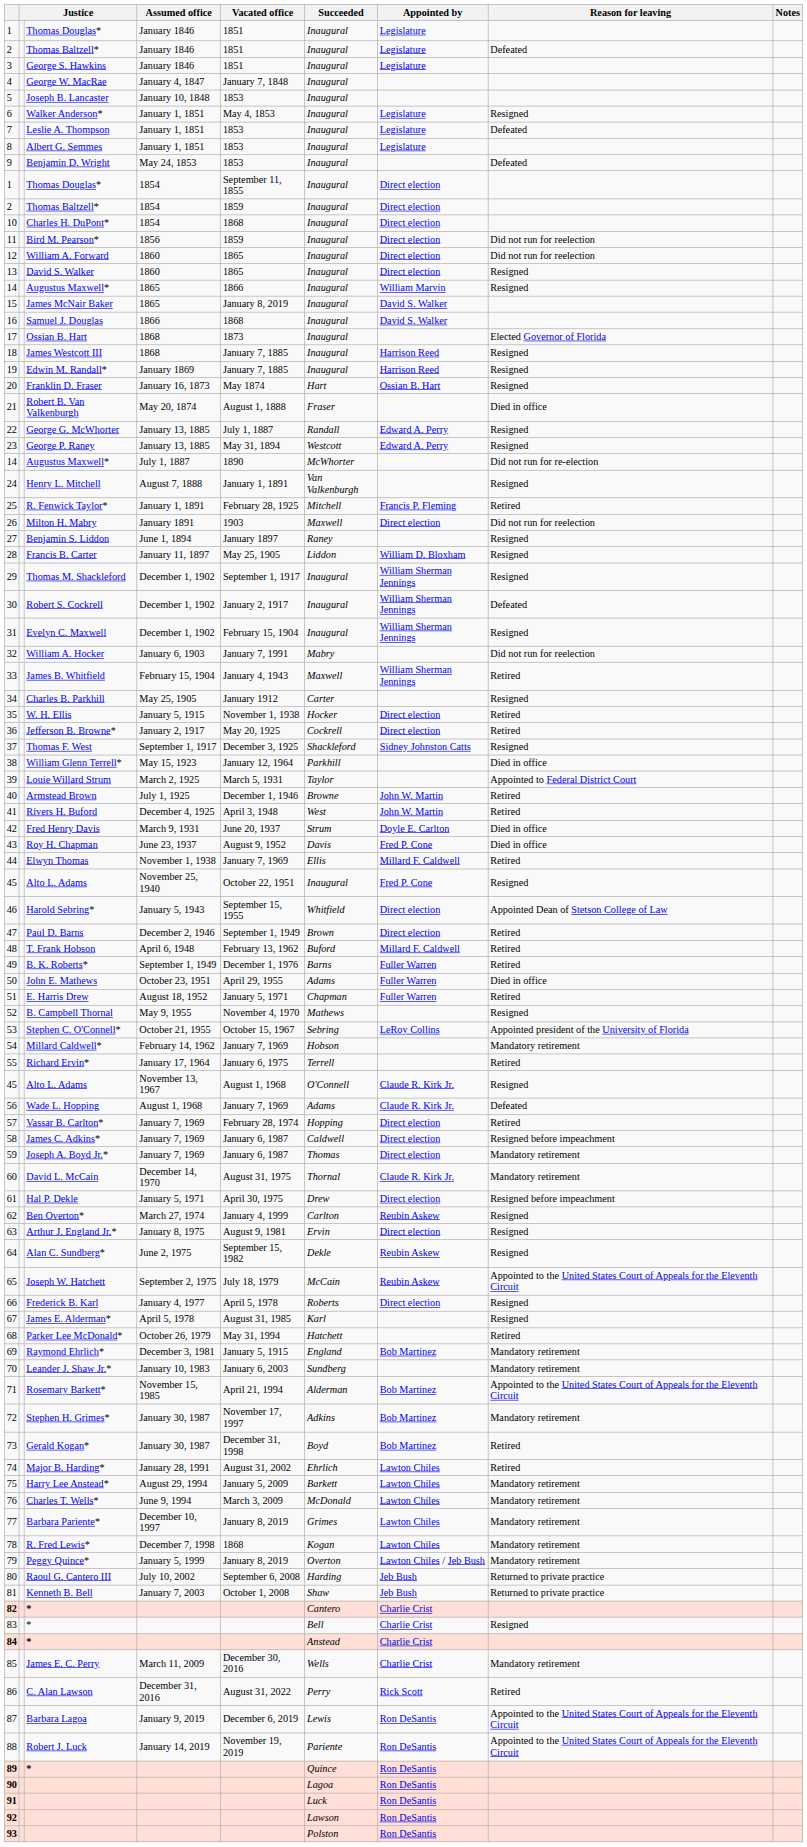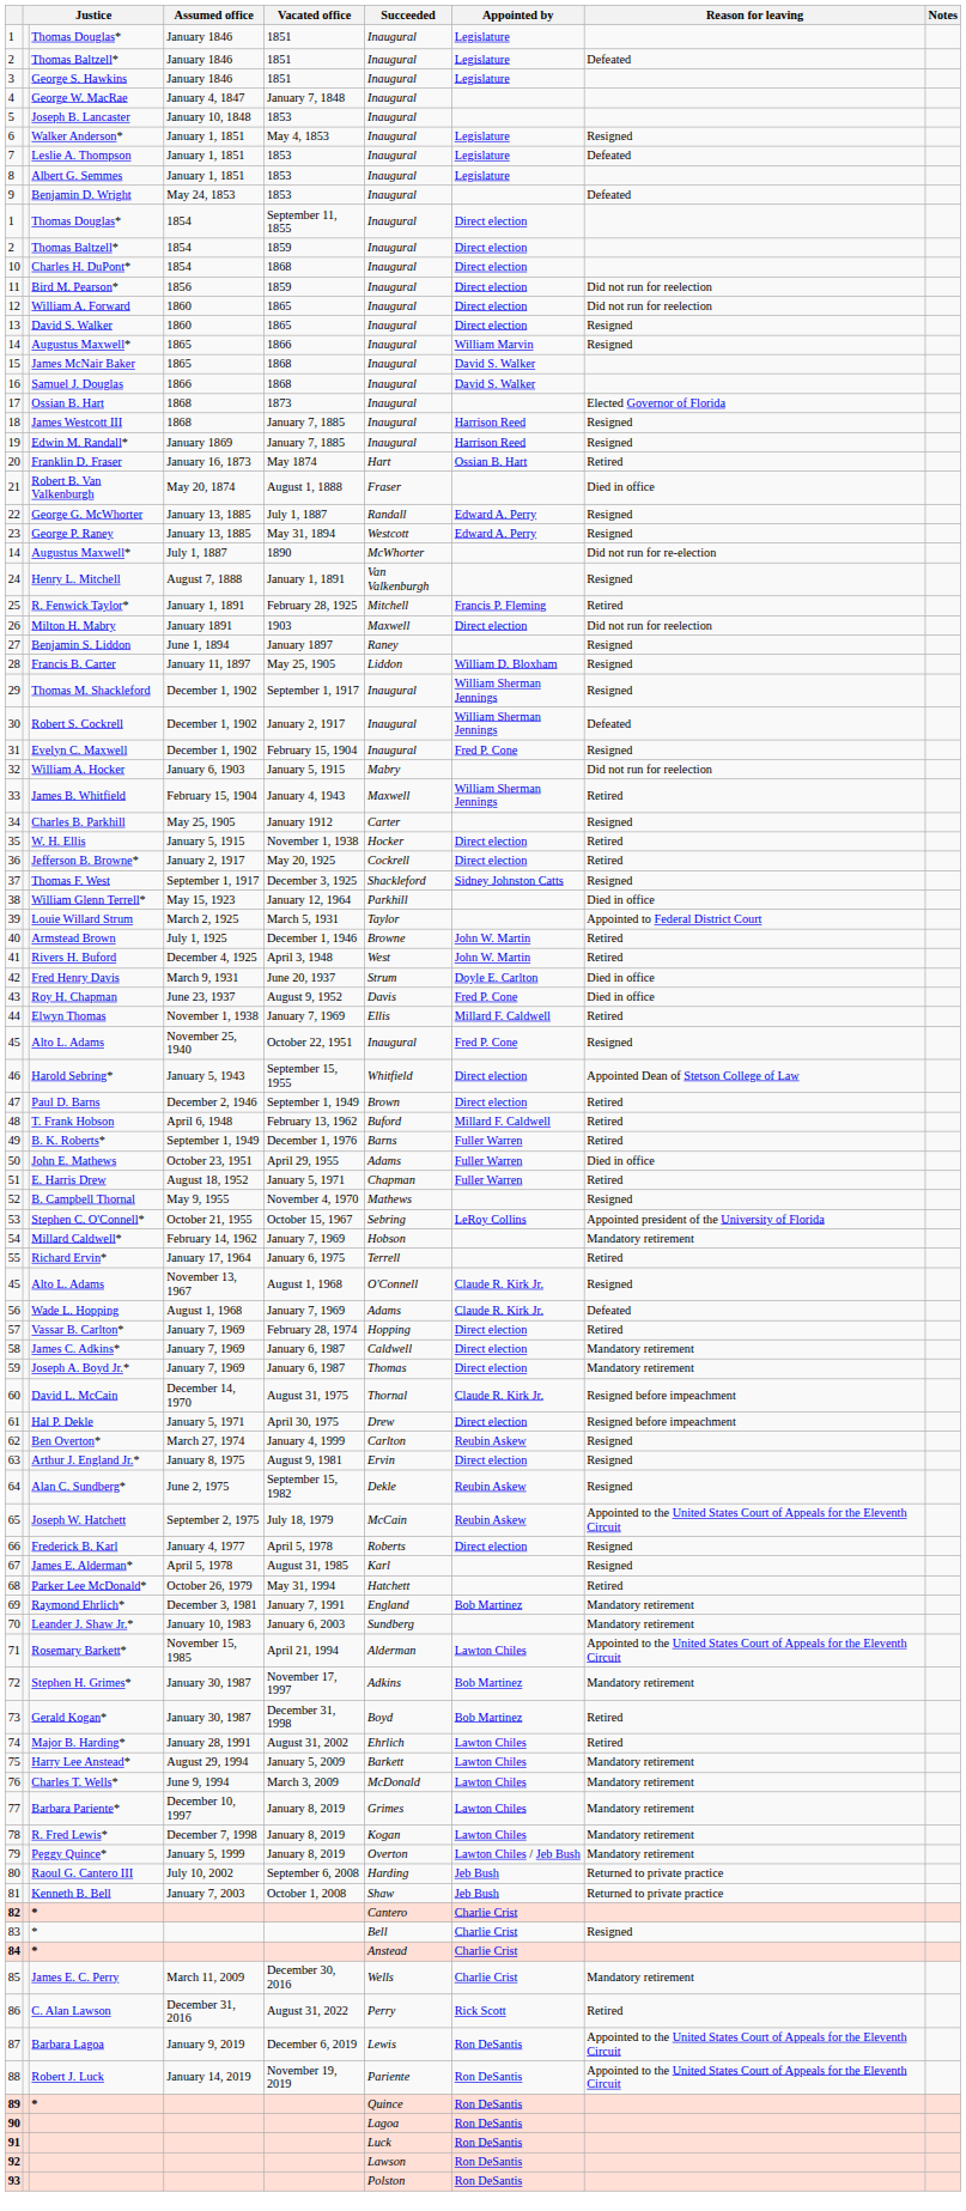15 | Vacated office: January 8, 2019 -> 1868
20 | Reason for leaving: Resigned -> Retired
31 | Appointed by: William Sherman Jennings -> Fred P. Cone
32 | Vacated office: January 7, 1991 -> January 5, 1915
58 | Reason for leaving: Resigned before impeachment -> Mandatory retirement
60 | Reason for leaving: Mandatory retirement -> Resigned before impeachment
69 | Vacated office: January 5, 1915 -> January 7, 1991
71 | Appointed by: Bob Martinez -> Lawton Chiles
78 | Vacated office: 1868 -> January 8, 2019
